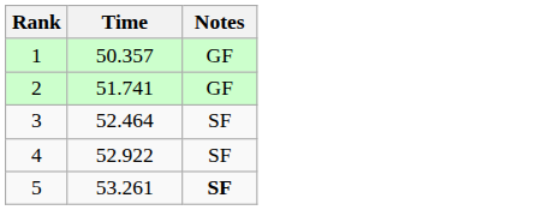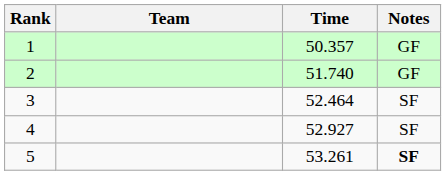+ column: Team
2 | Time: 51.741 -> 51.740
4 | Time: 52.922 -> 52.927
